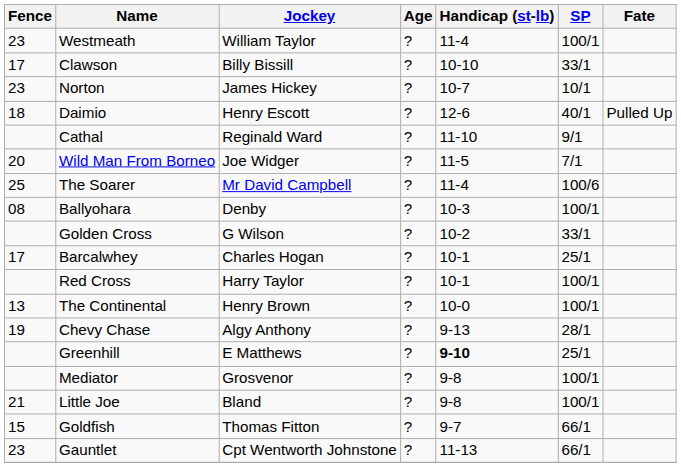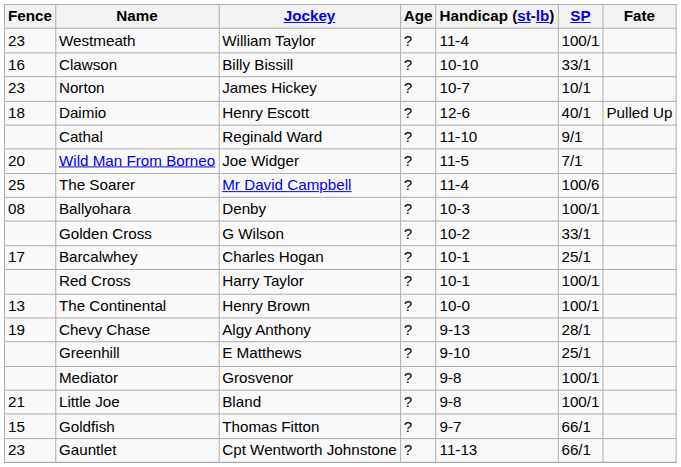Clawson | Fence: 17 -> 16
Greenhill | Handicap (st-lb): bold -> normal
